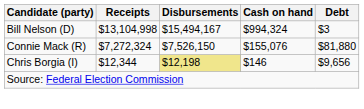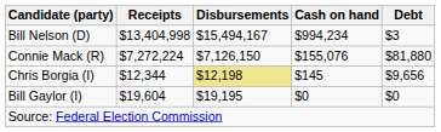Bill Nelson (D) | Receipts: $13,104,998 -> $13,404,998
Bill Nelson (D) | Cash on hand: $994,324 -> $994,234
Connie Mack (R) | Receipts: $7,272,324 -> $7,272,224
Connie Mack (R) | Disbursements: $7,526,150 -> $7,126,150
Chris Borgia (I) | Cash on hand: $146 -> $145
+ row: Bill Gaylor (I) | $19,604 | $19,195 | $0 | $0
